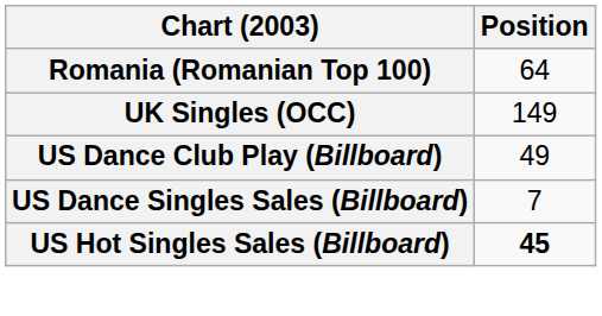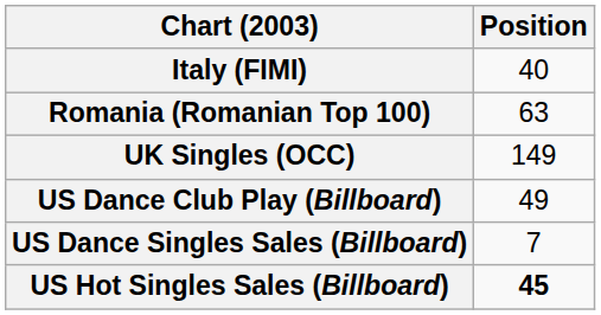+ row: Italy (FIMI) | 40
Romania (Romanian Top 100) | Position: 64 -> 63
